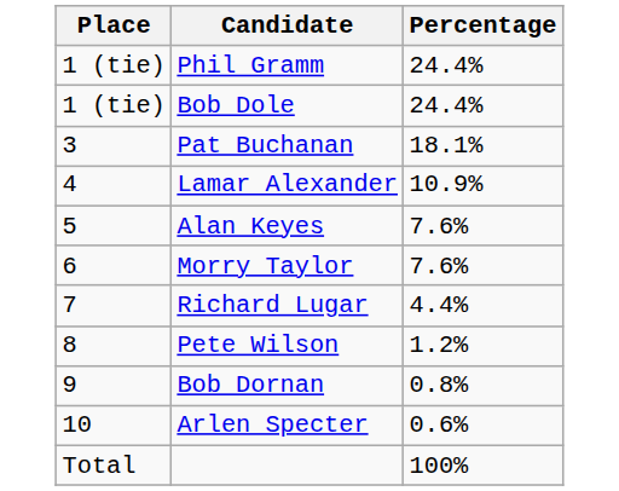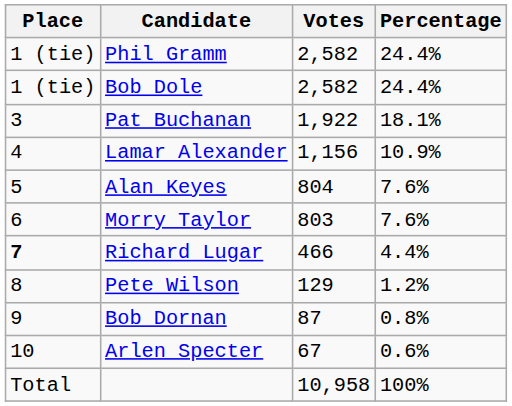+ column: Votes | 2,582 | 2,582 | 1,922 | 1,156 | 804 | 803 | 466 | 129 | 87 | 67 | 10,958
Richard Lugar | Place: normal -> bold
